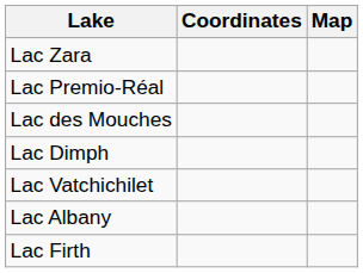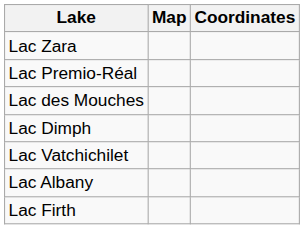columns swapped: Coordinates <-> Map
